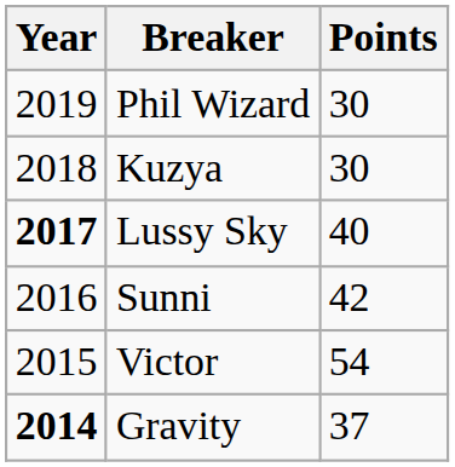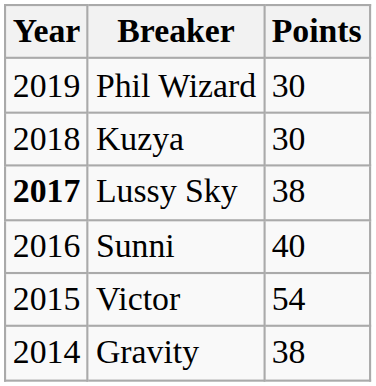Lussy Sky | Points: 40 -> 38
Sunni | Points: 42 -> 40
Gravity | Year: bold -> normal
Gravity | Points: 37 -> 38
